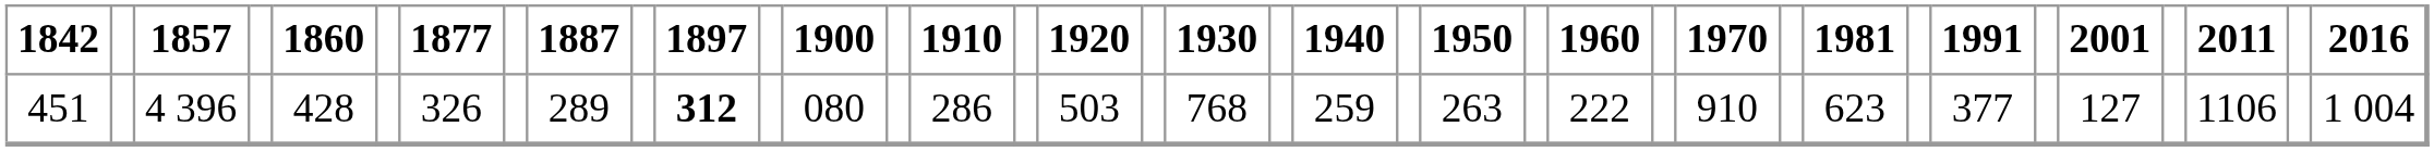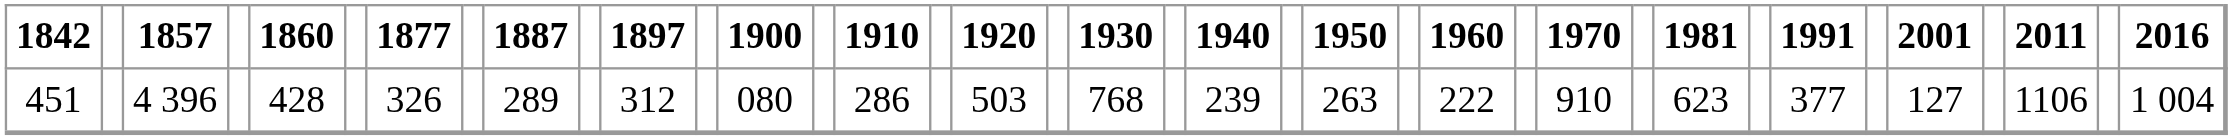451 | 1897: bold -> normal
451 | 1940: 259 -> 239
